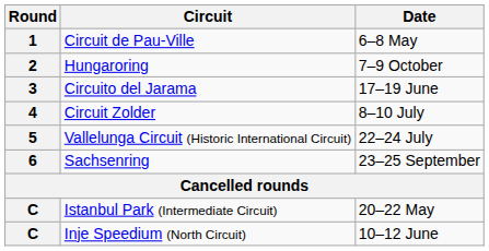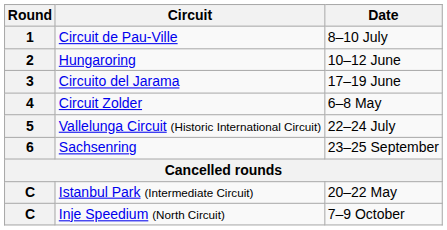Circuit de Pau-Ville | Date: 6–8 May -> 8–10 July
Hungaroring | Date: 7–9 October -> 10–12 June
Circuit Zolder | Date: 8–10 July -> 6–8 May
Inje Speedium (North Circuit) | Date: 10–12 June -> 7–9 October
